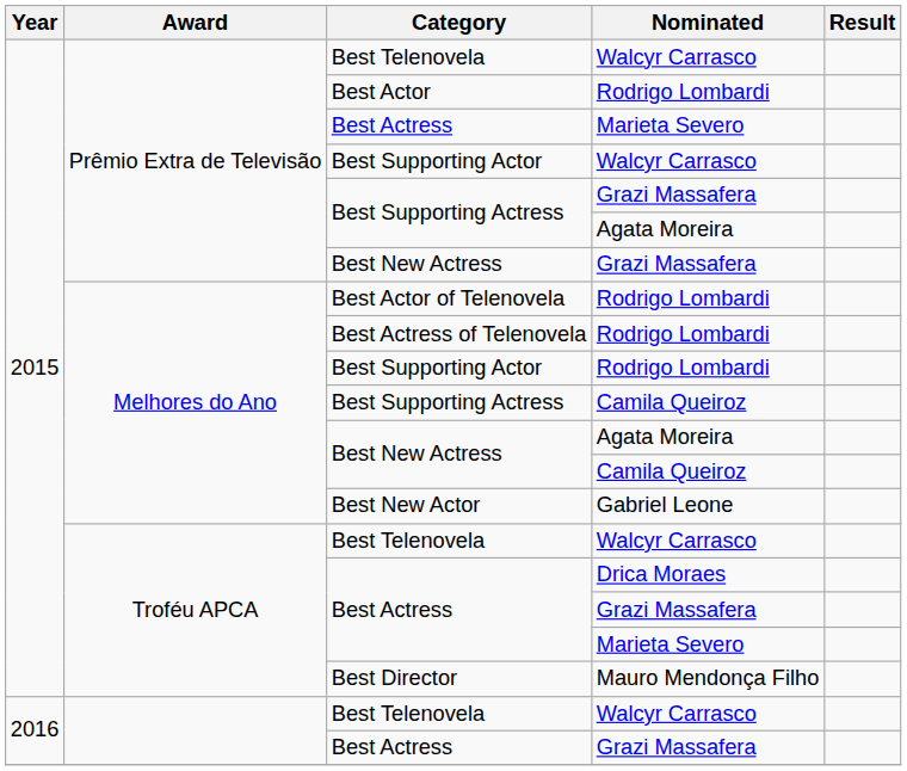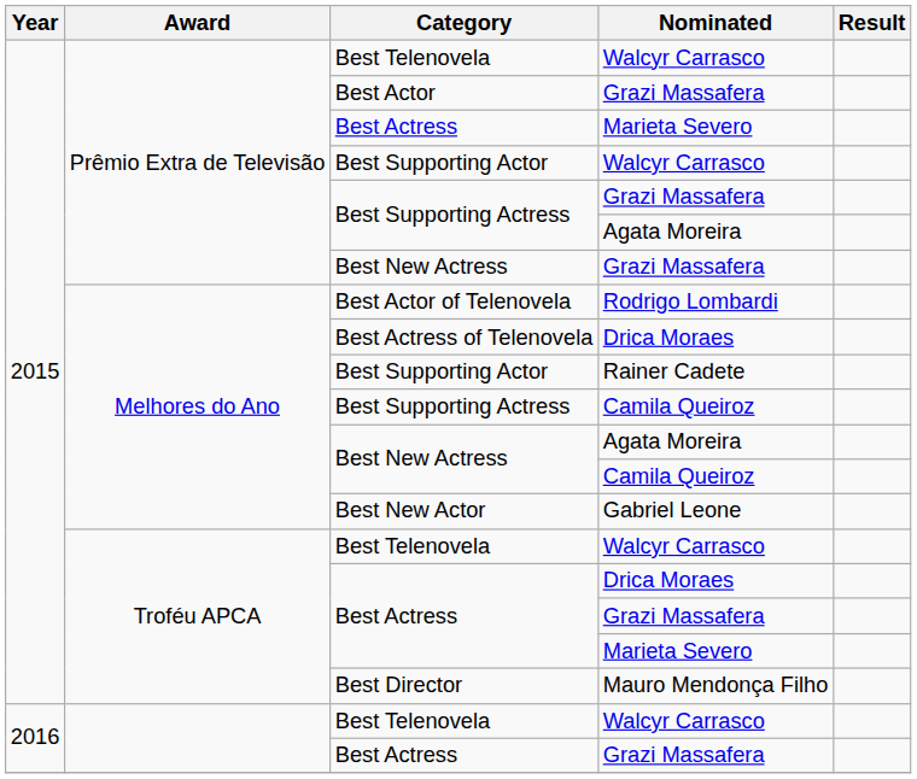Best Actor | Nominated: Rodrigo Lombardi -> Grazi Massafera
Best Actress of Telenovela | Nominated: Rodrigo Lombardi -> Drica Moraes
Melhores do Ano / Best Supporting Actor | Nominated: Rodrigo Lombardi -> Rainer Cadete
